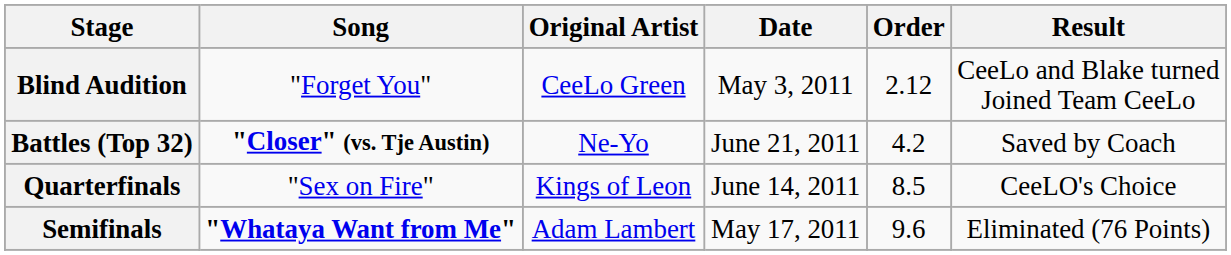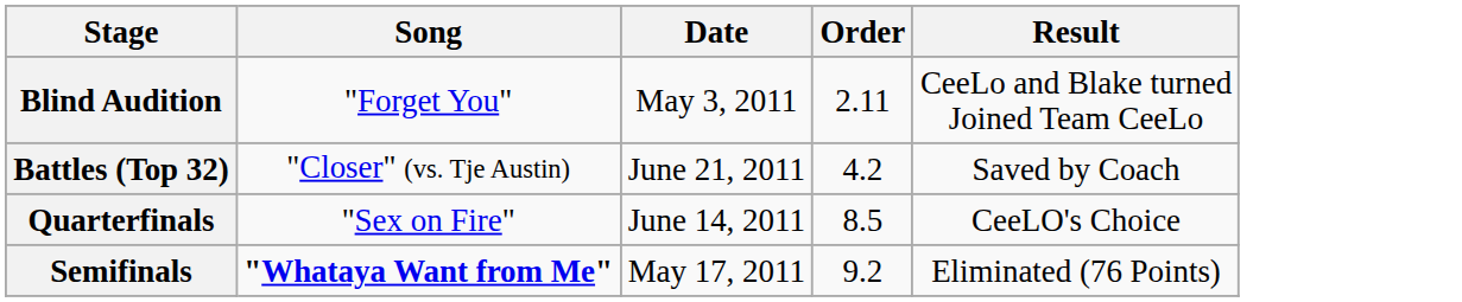- column: Original Artist | CeeLo Green | Ne-Yo | Kings of Leon | Adam Lambert
Blind Audition | Order: 2.12 -> 2.11
Battles (Top 32) | Song: bold -> normal
Semifinals | Order: 9.6 -> 9.2
